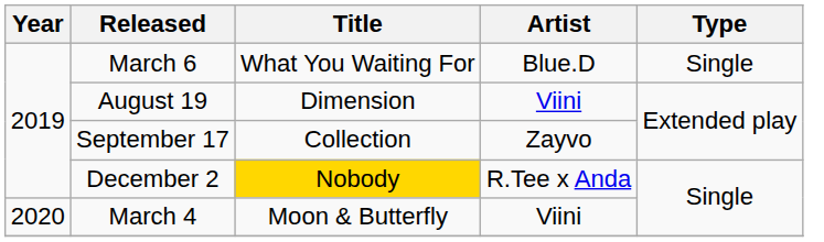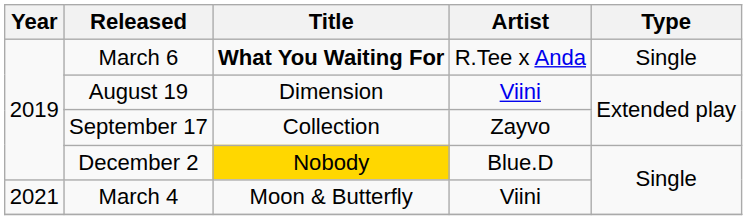March 6 | Title: normal -> bold
March 6 | Artist: Blue.D -> R.Tee x Anda
December 2 | Artist: R.Tee x Anda -> Blue.D
March 4 | Year: 2020 -> 2021
